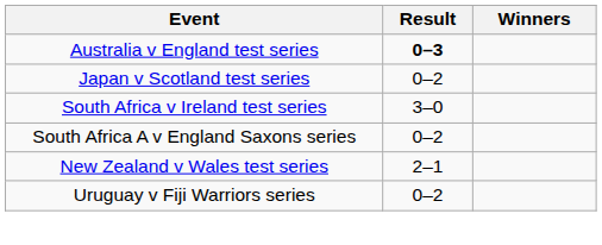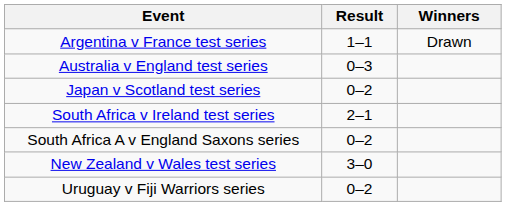+ row: Argentina v France test series | 1–1 | Drawn
Australia v England test series | Result: bold -> normal
South Africa v Ireland test series | Result: 3–0 -> 2–1
New Zealand v Wales test series | Result: 2–1 -> 3–0
